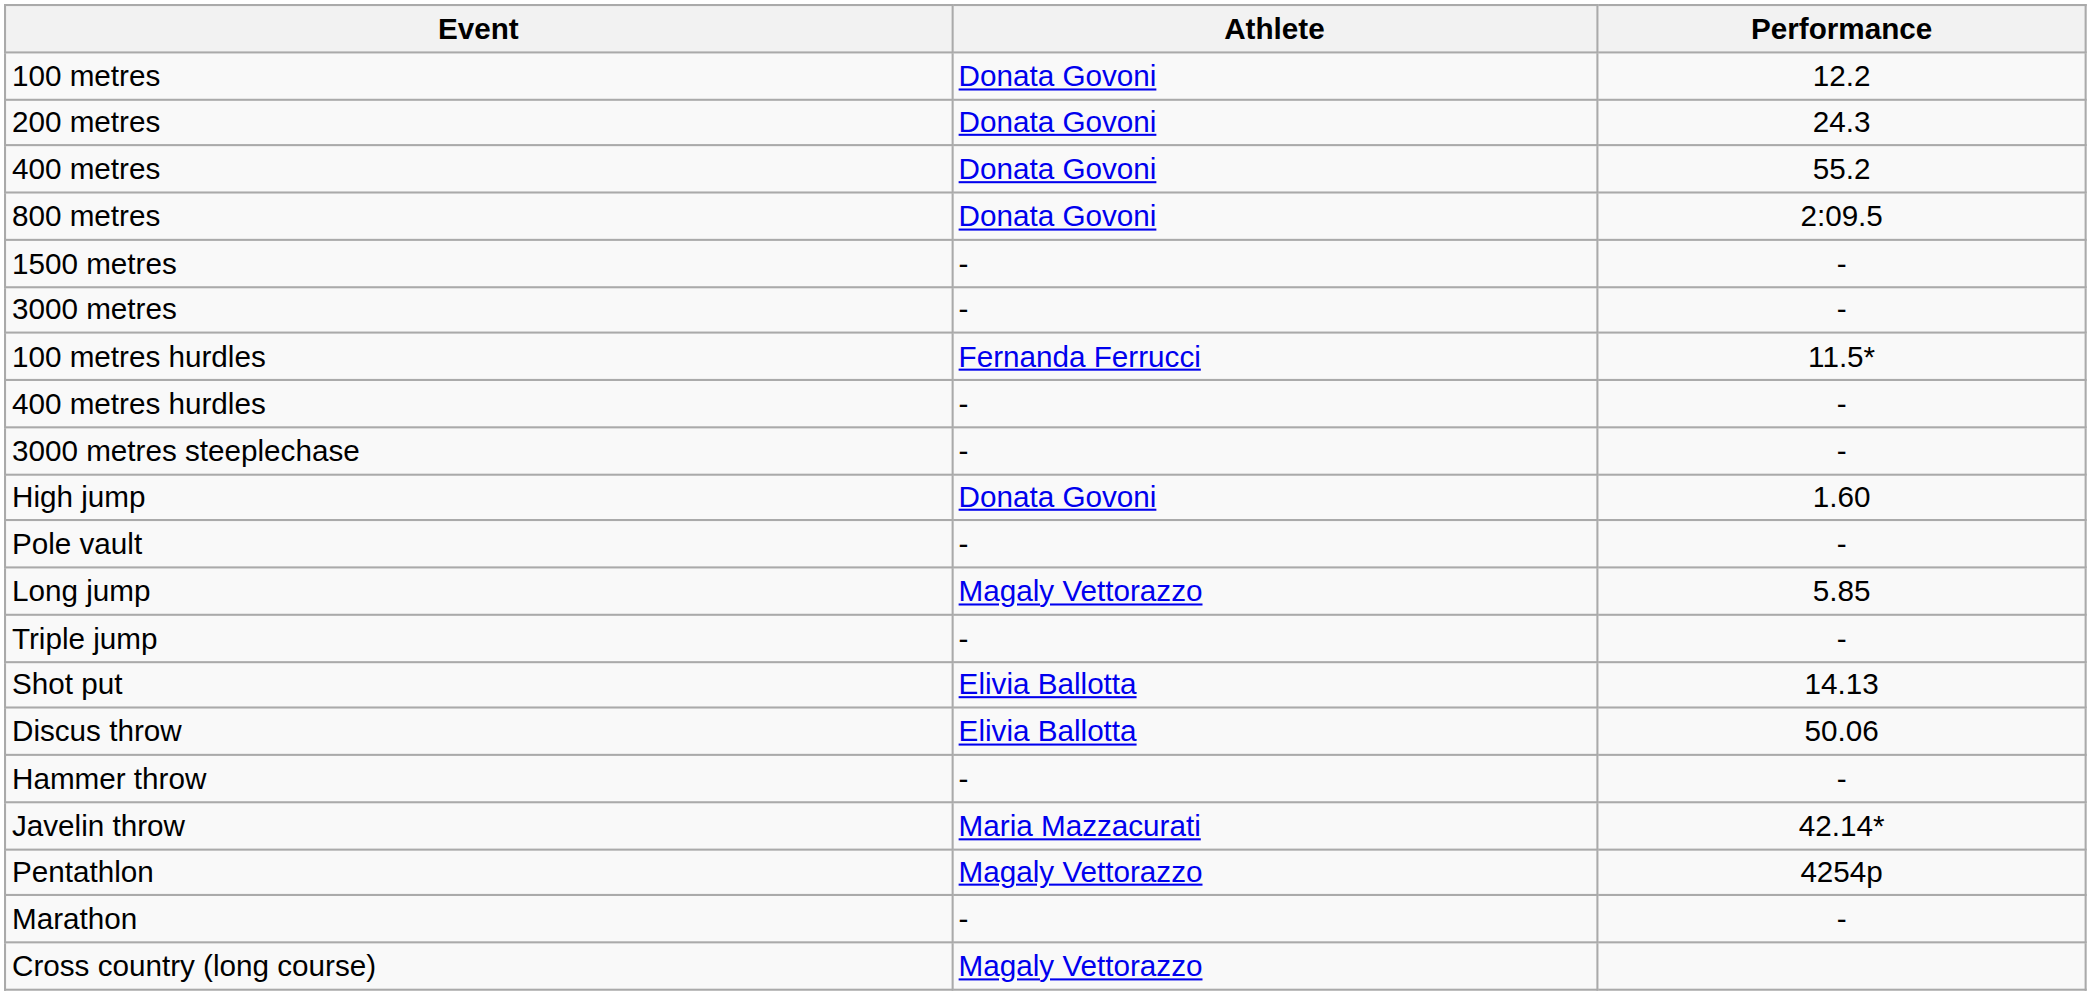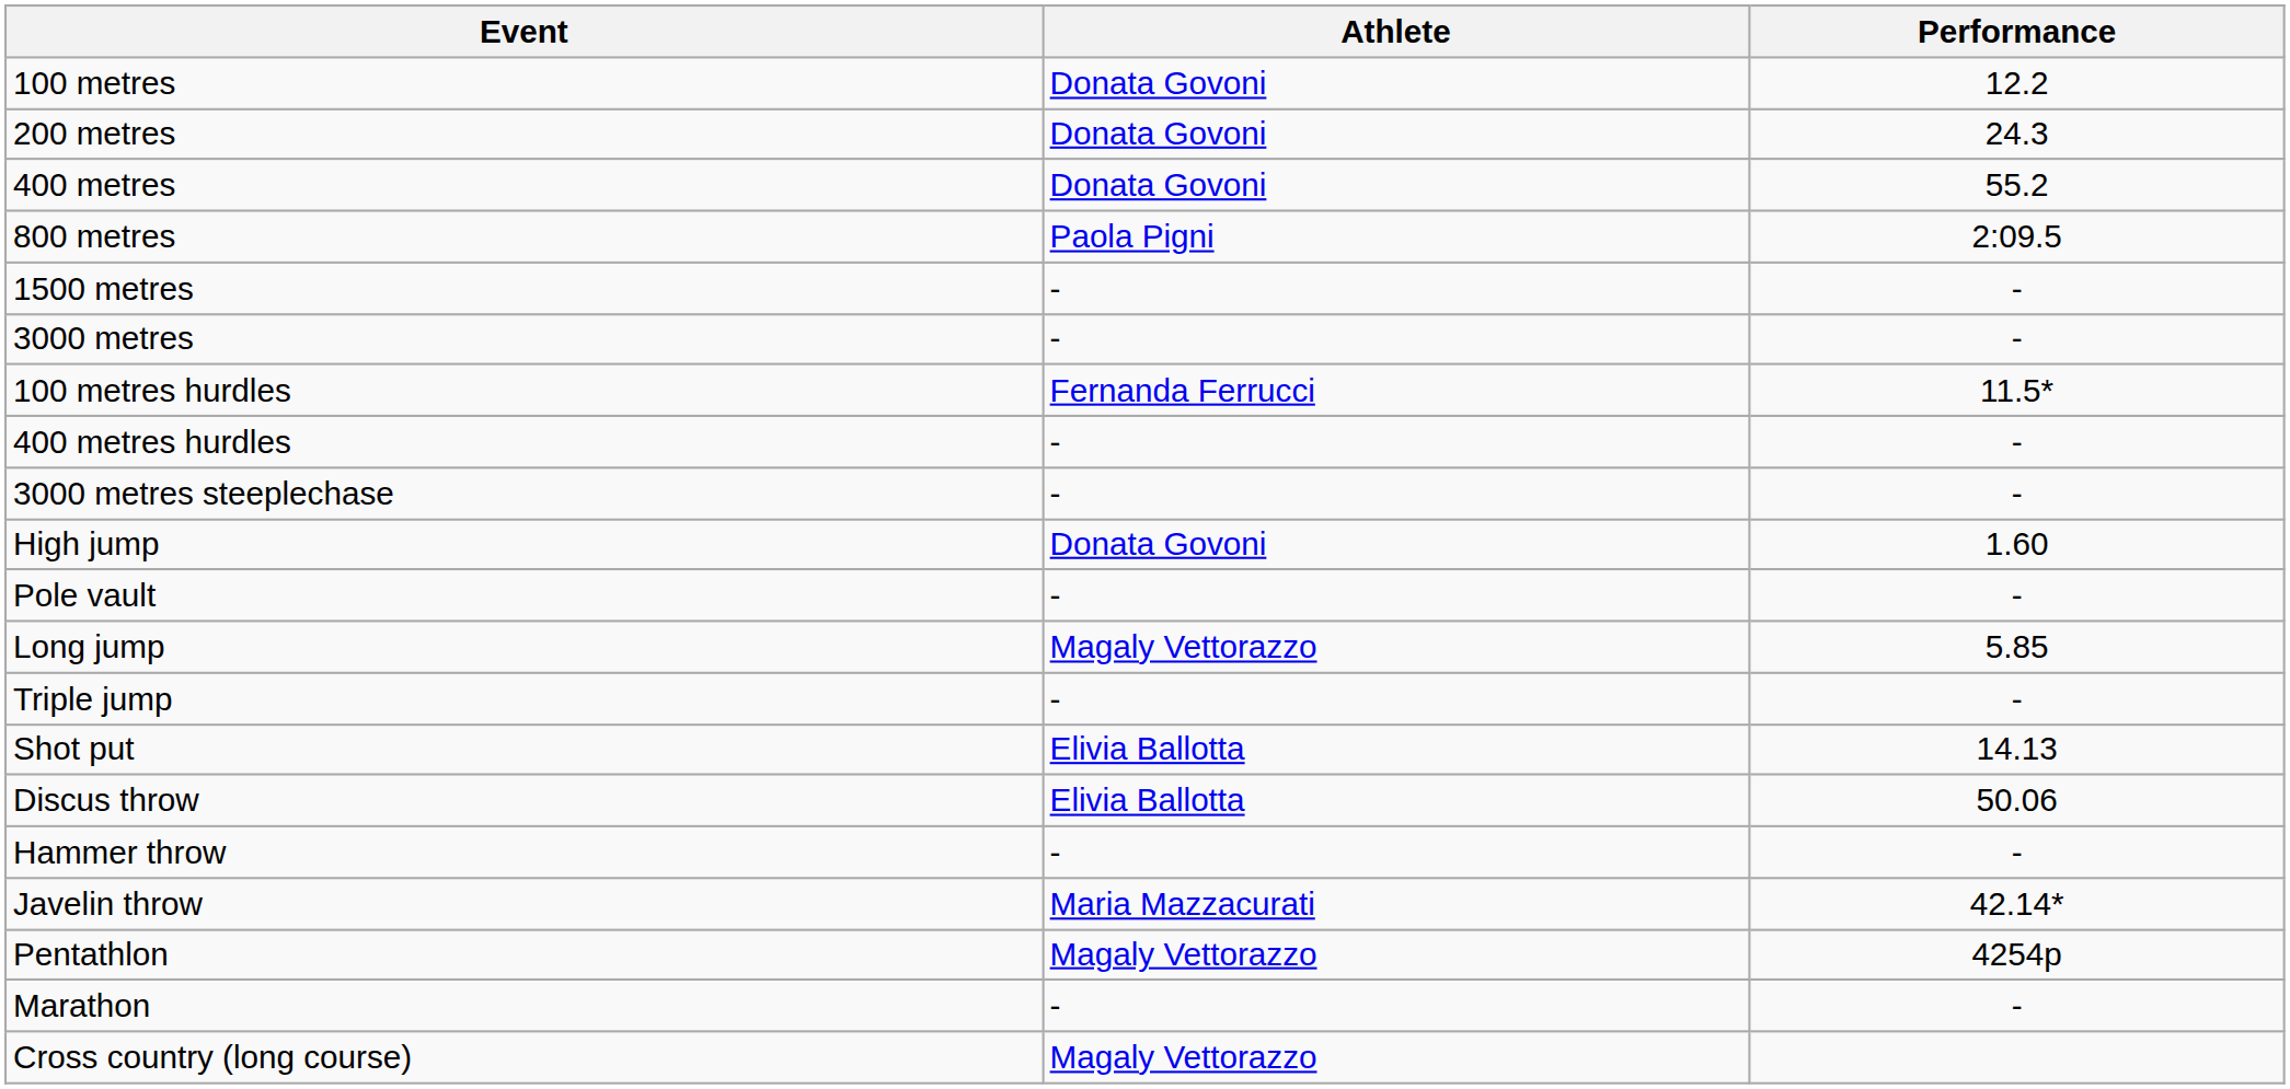800 metres | Athlete: Donata Govoni -> Paola Pigni
